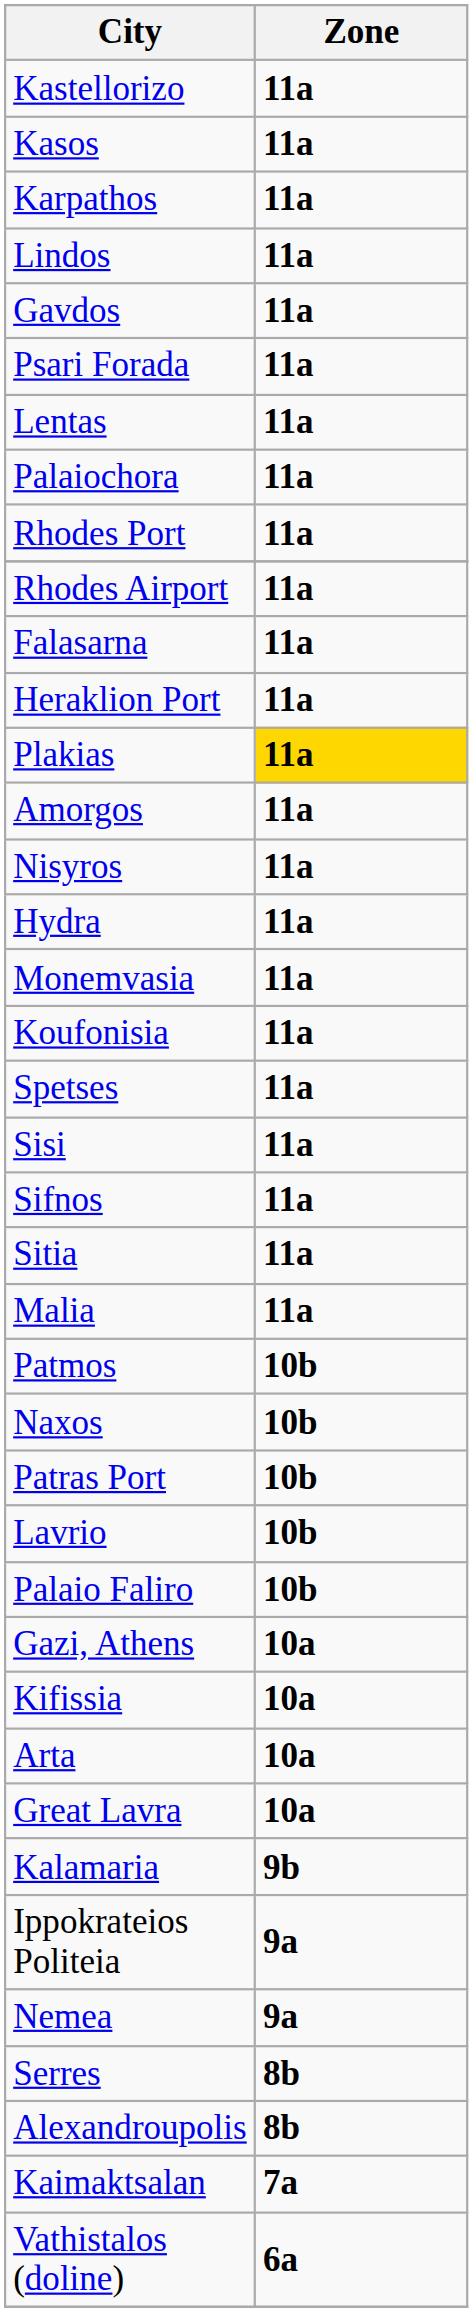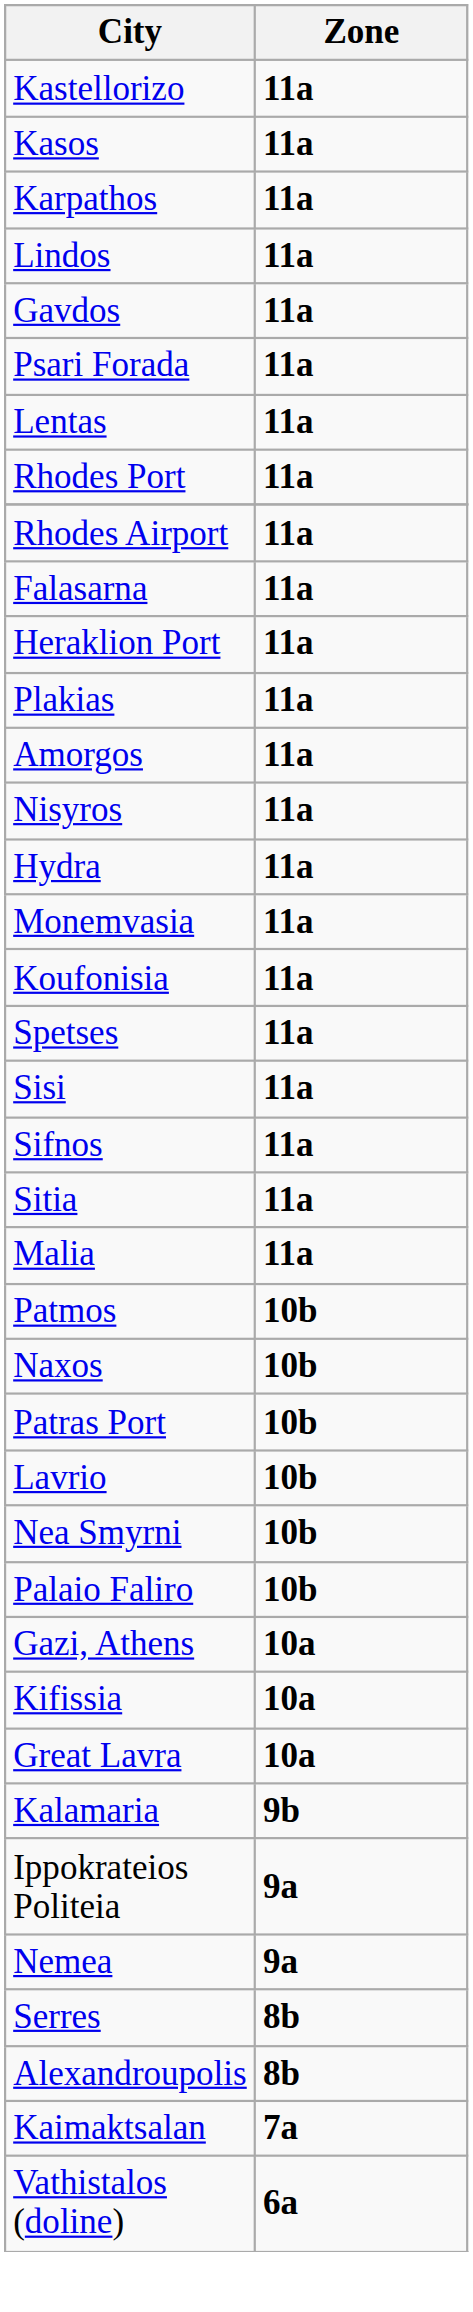- row: Palaiochora | 11a
Plakias | Zone: gold background -> no background
+ row: Nea Smyrni | 10b
- row: Arta | 10a
